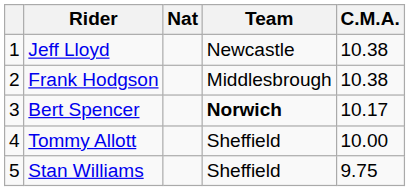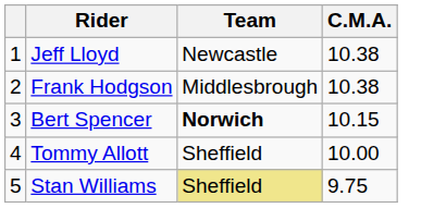- column: Nat
Bert Spencer | C.M.A.: 10.17 -> 10.15
Stan Williams | Team: no background -> khaki background
